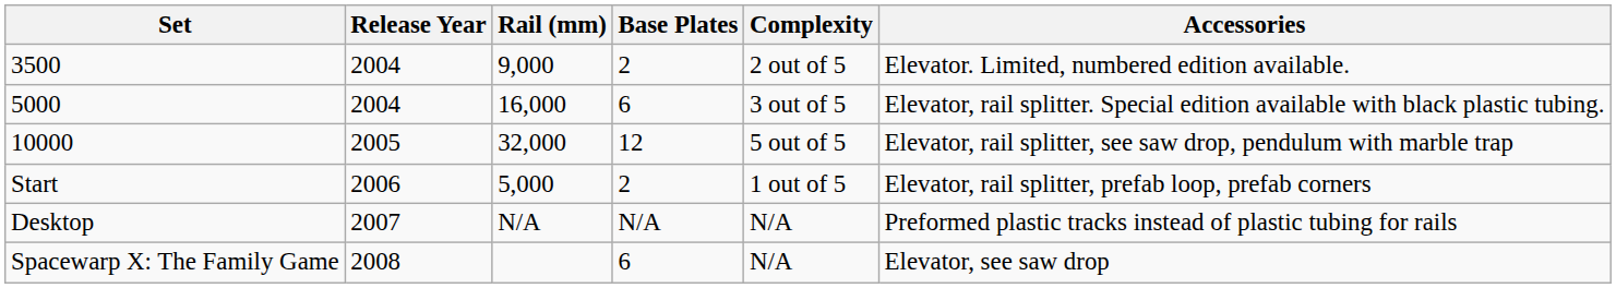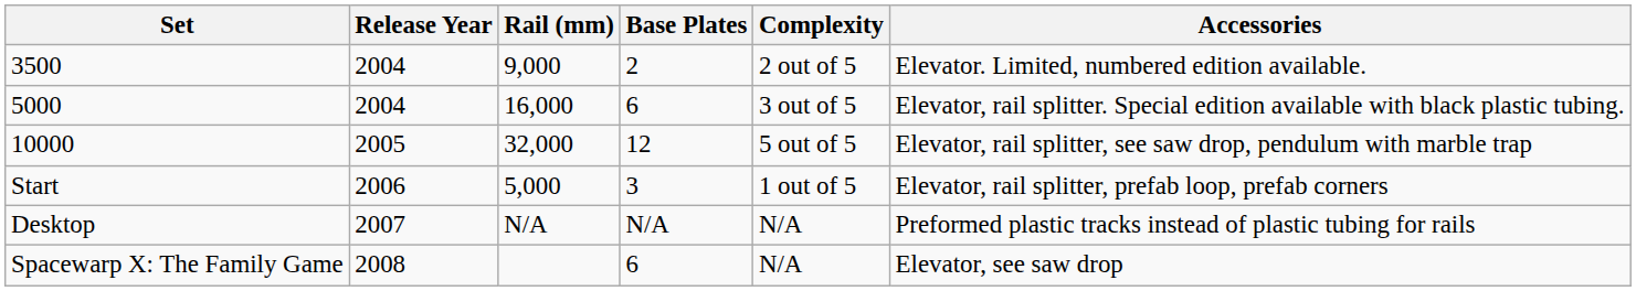Start | Base Plates: 2 -> 3
